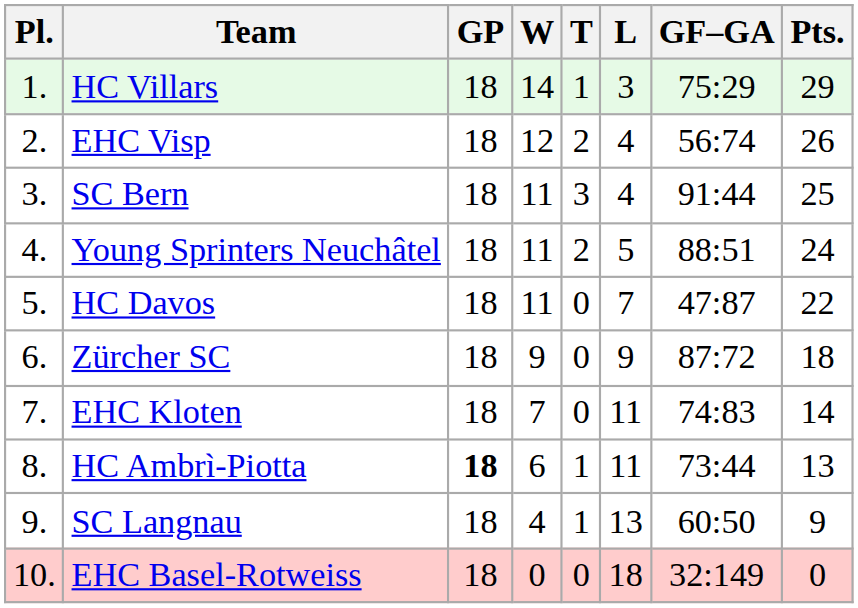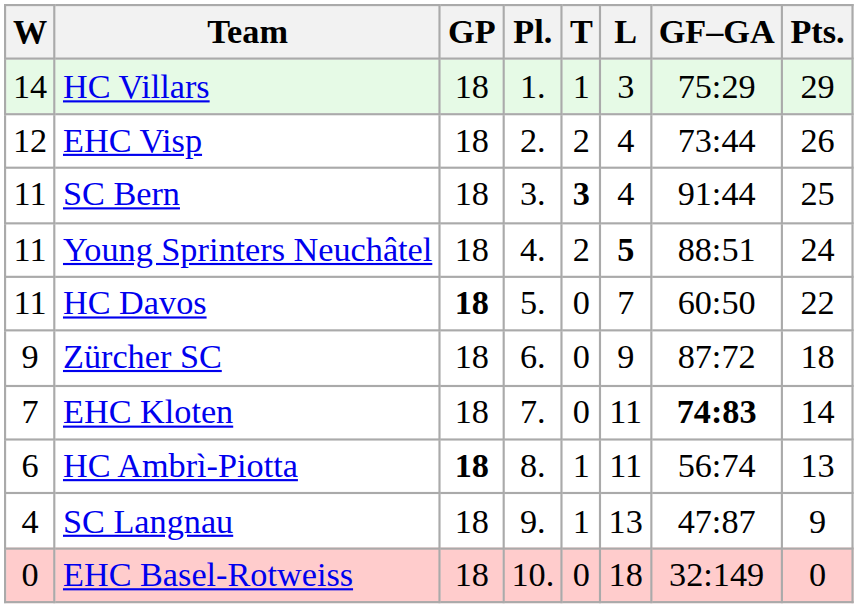columns swapped: Pl. <-> W
EHC Visp | GF–GA: 56:74 -> 73:44
SC Bern | T: normal -> bold
Young Sprinters Neuchâtel | L: normal -> bold
HC Davos | GP: normal -> bold
HC Davos | GF–GA: 47:87 -> 60:50
EHC Kloten | GF–GA: normal -> bold
HC Ambrì-Piotta | GF–GA: 73:44 -> 56:74
SC Langnau | GF–GA: 60:50 -> 47:87
